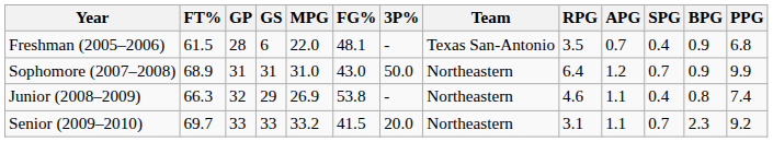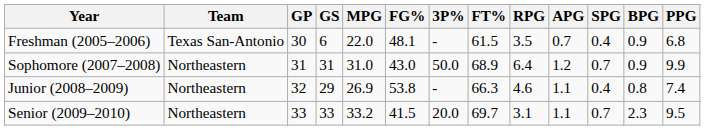columns swapped: Team <-> FT%
Freshman (2005–2006) | GP: 28 -> 30
Senior (2009–2010) | PPG: 9.2 -> 9.5
